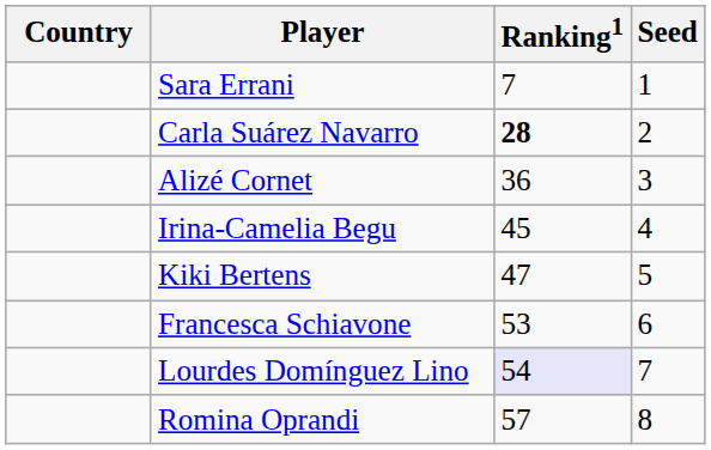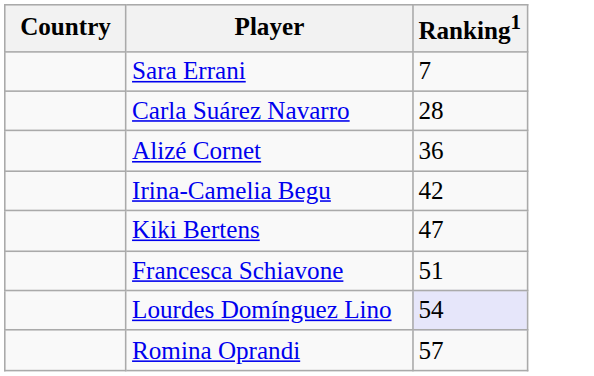- column: Seed | 1 | 2 | 3 | 4 | 5 | 6 | 7 | 8
Carla Suárez Navarro | Ranking1: bold -> normal
Irina-Camelia Begu | Ranking1: 45 -> 42
Francesca Schiavone | Ranking1: 53 -> 51
